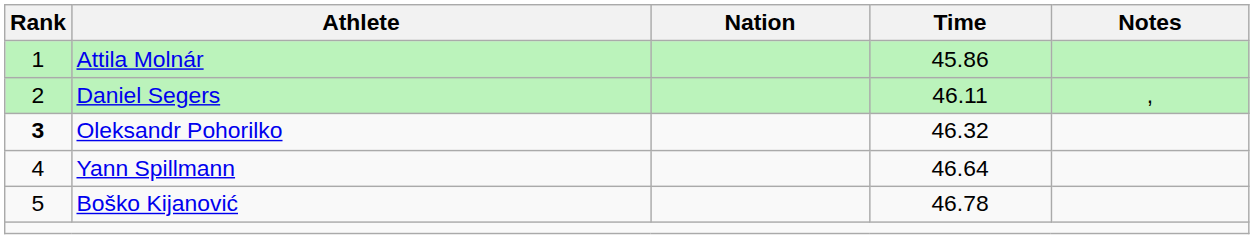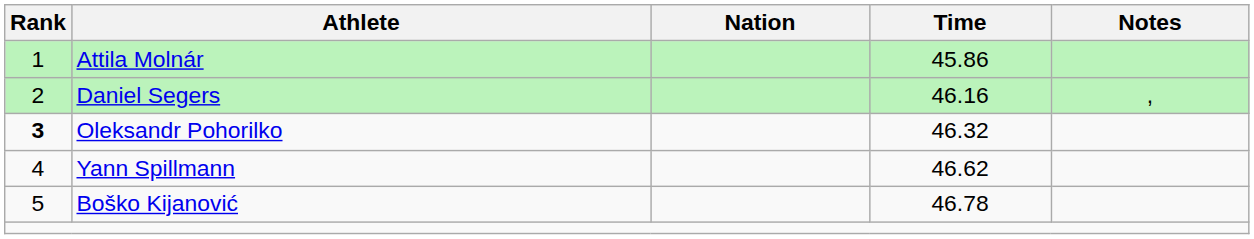Daniel Segers | Time: 46.11 -> 46.16
Yann Spillmann | Time: 46.64 -> 46.62
